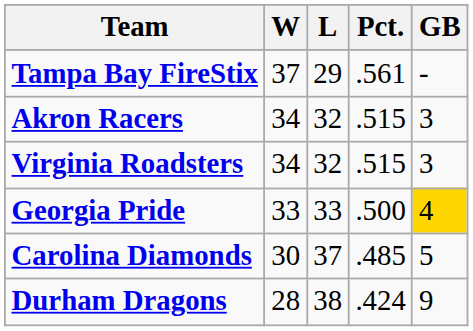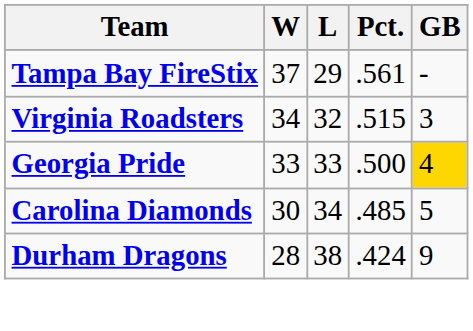- row: Akron Racers | 34 | 32 | .515 | 3
Carolina Diamonds | L: 37 -> 34
